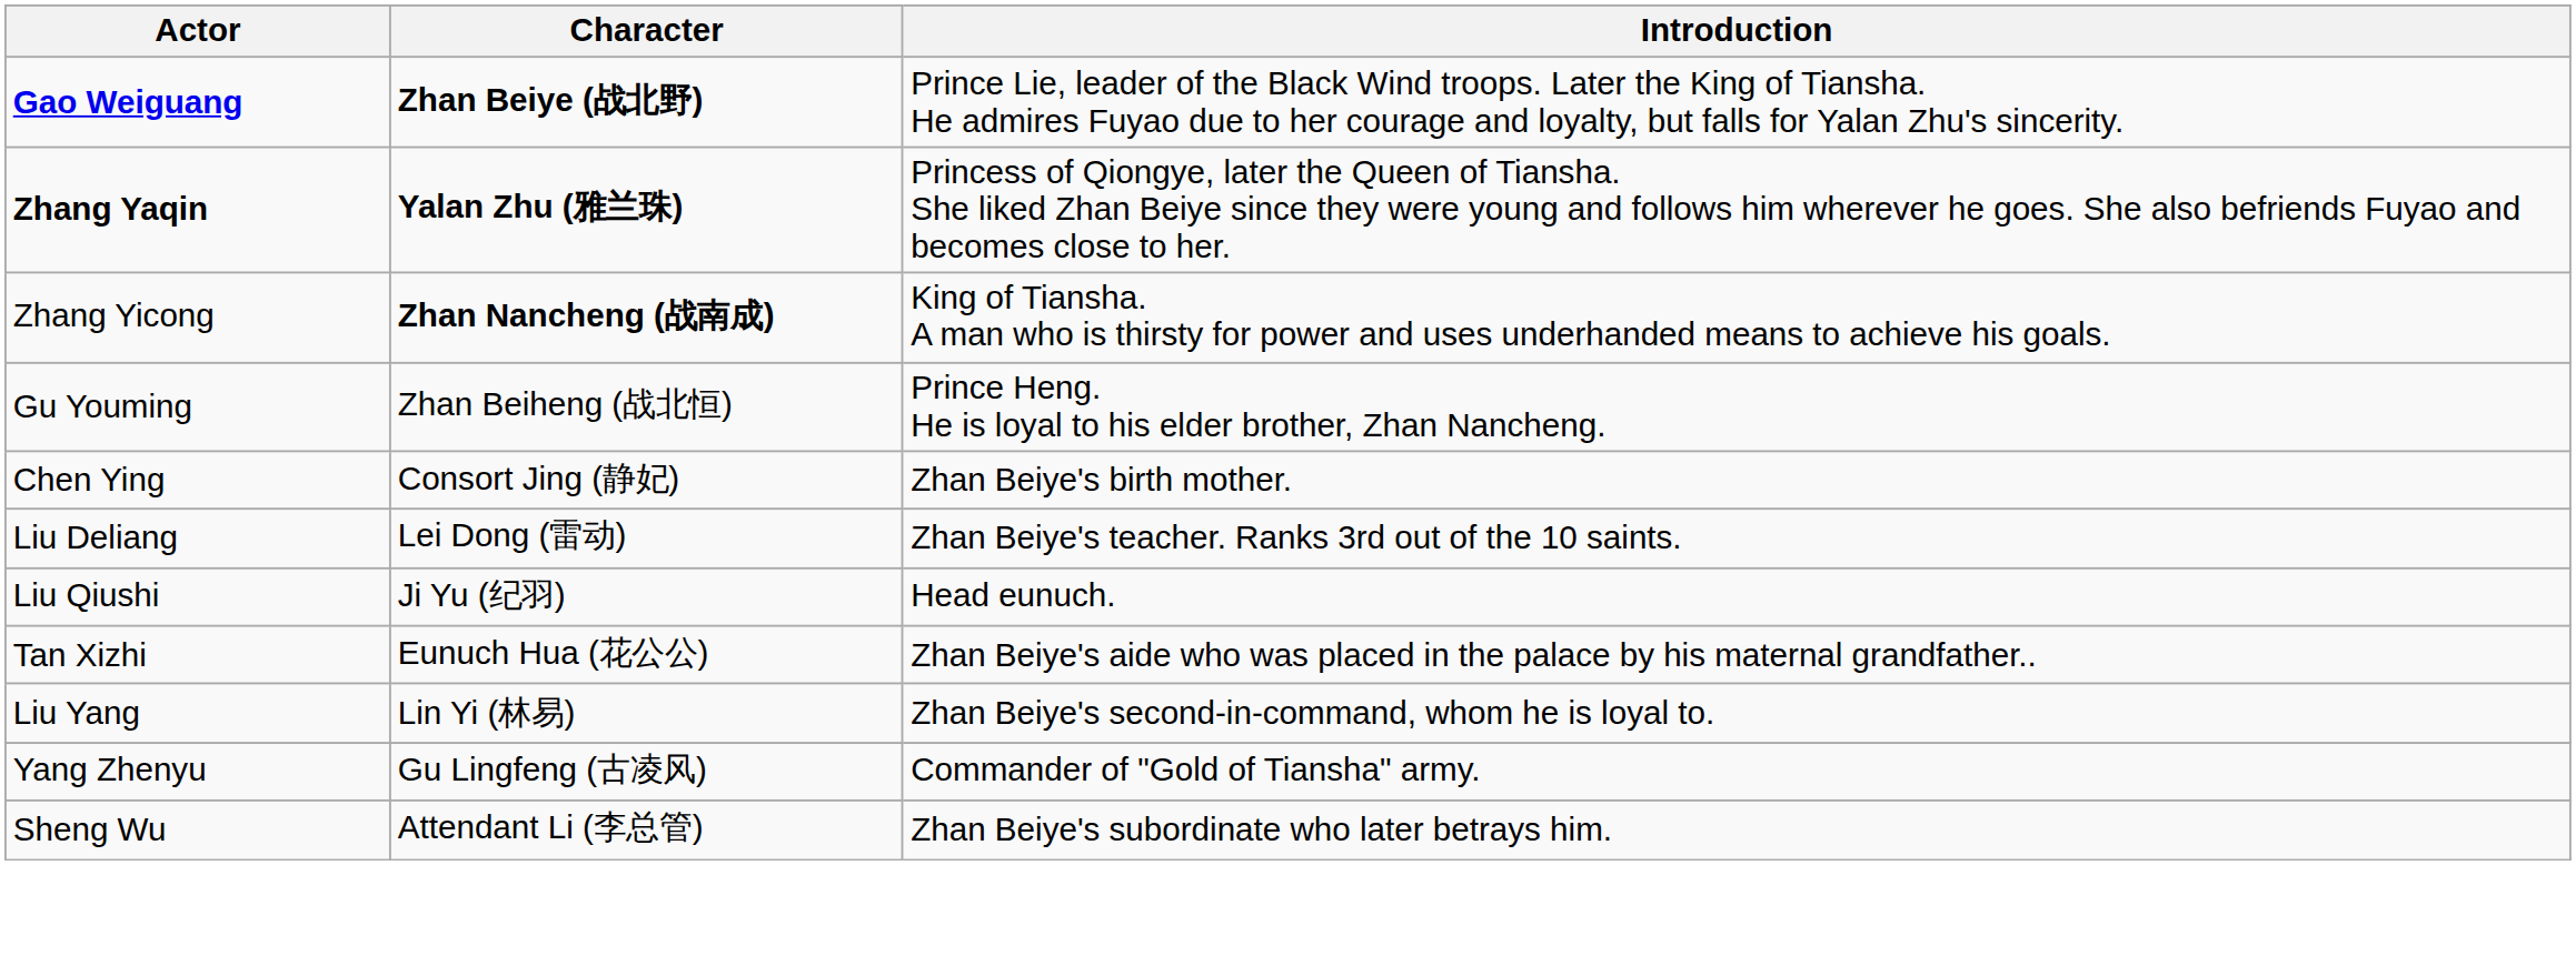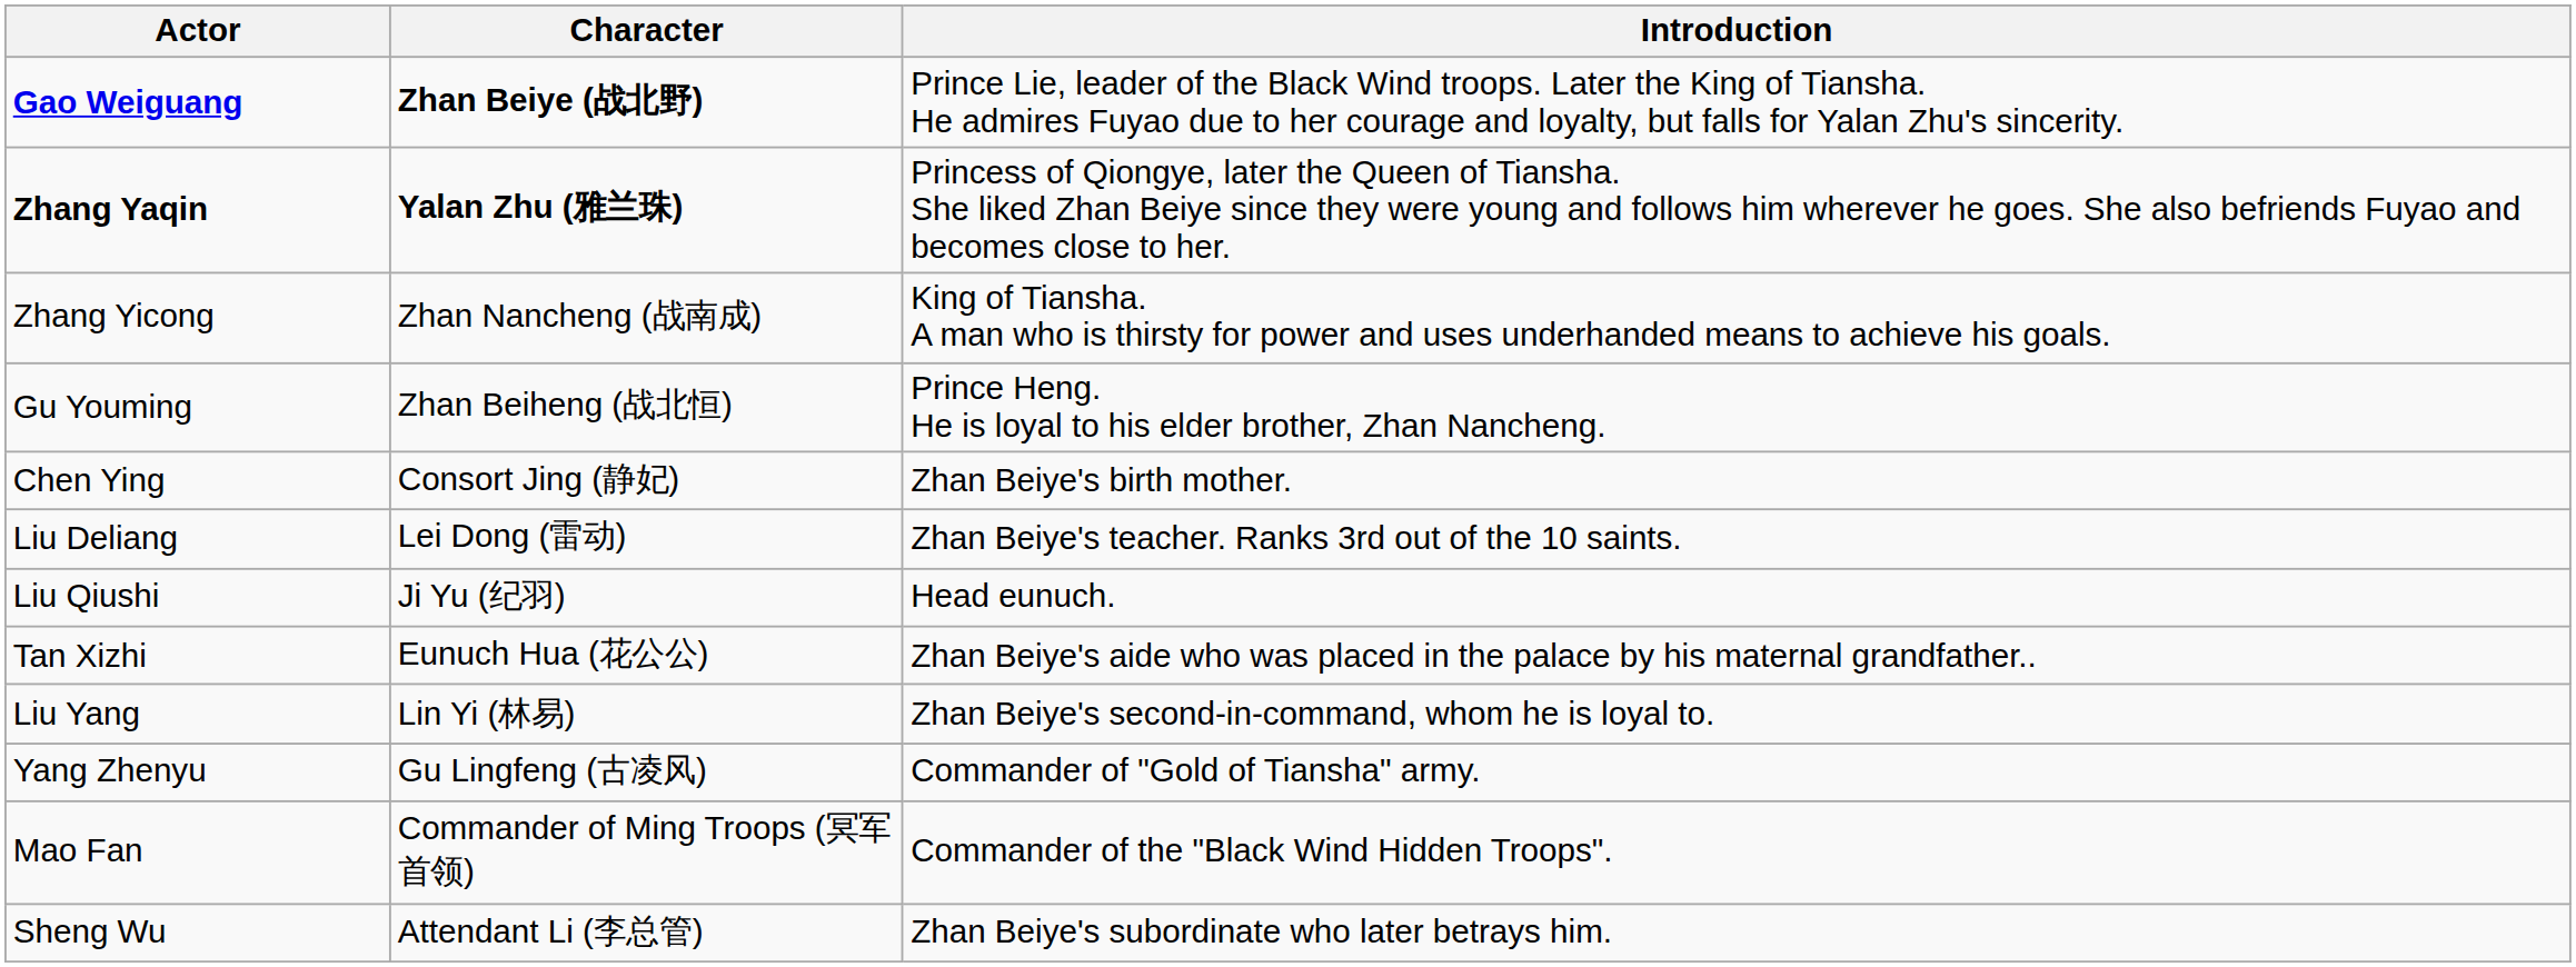Zhang Yicong | Character: bold -> normal
+ row: Mao Fan | Commander of Ming Troops (冥军首领) | Commander of the "Black Wind Hidden Troops".
